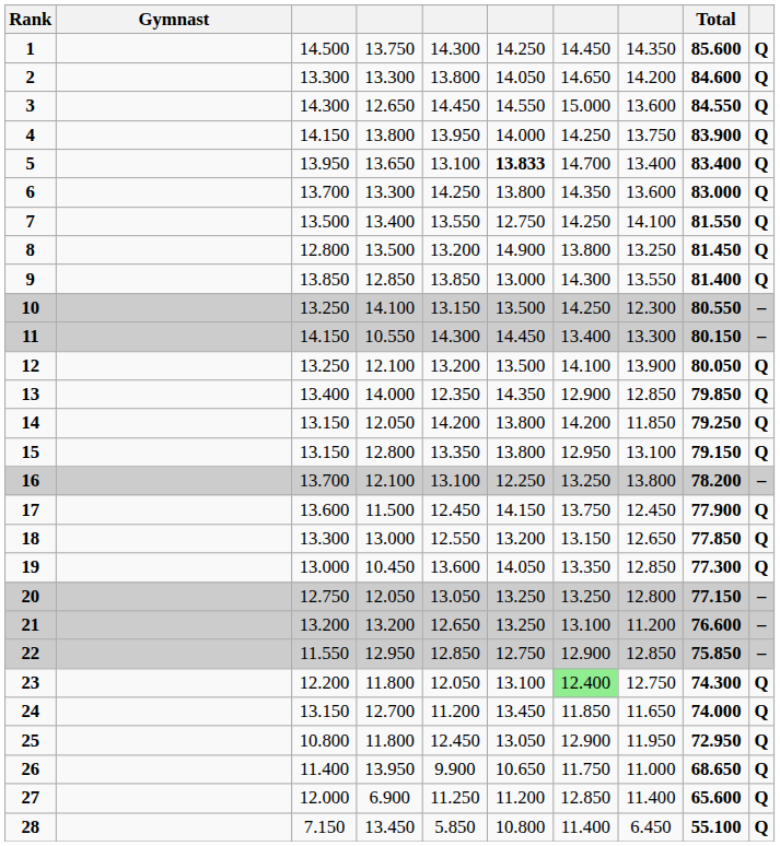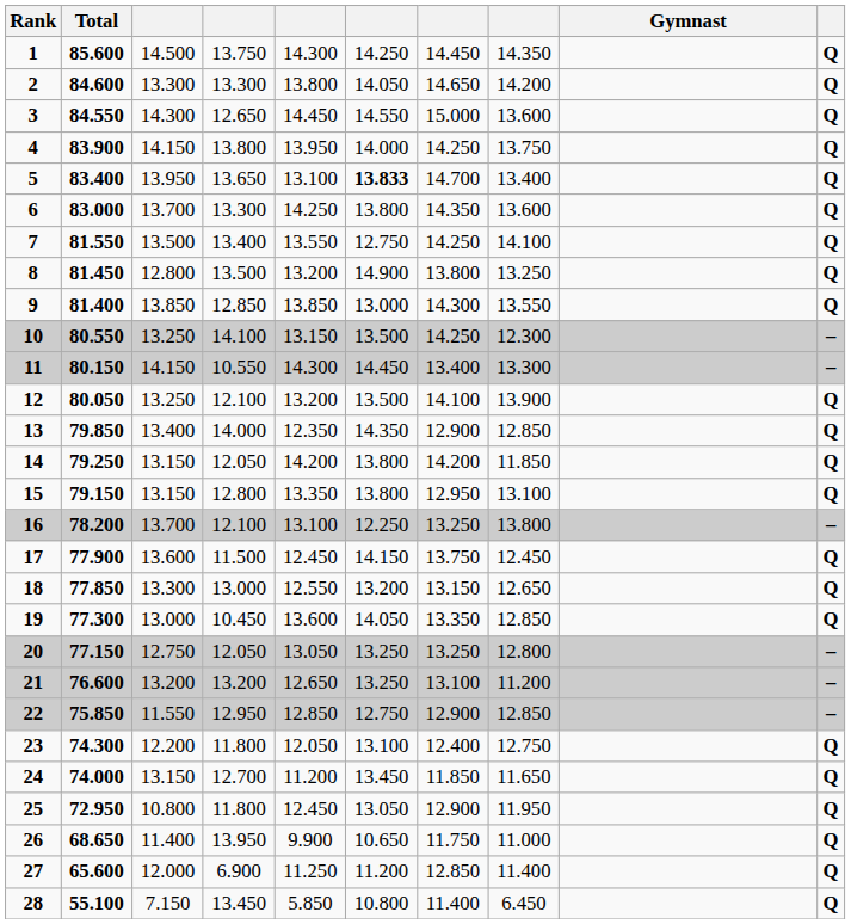columns swapped: Gymnast <-> Total
23 | column 7: lightgreen background -> no background
